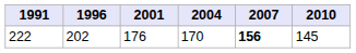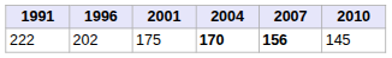222 | 2001: 176 -> 175
222 | 2004: normal -> bold
